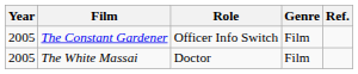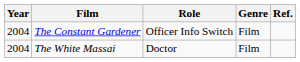The Constant Gardener | Year: 2005 -> 2004
The White Massai | Year: 2005 -> 2004
